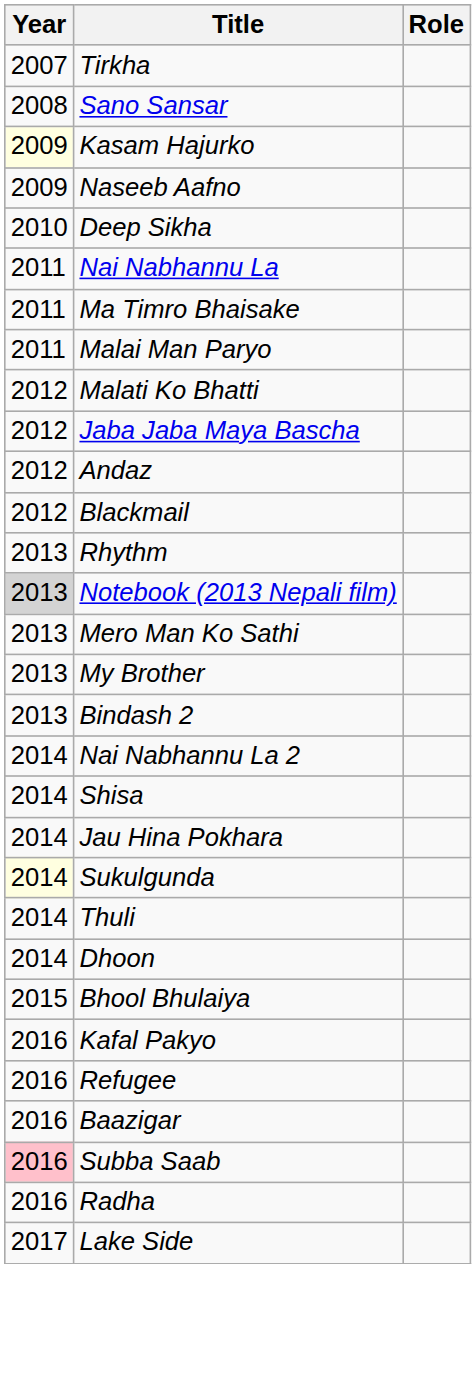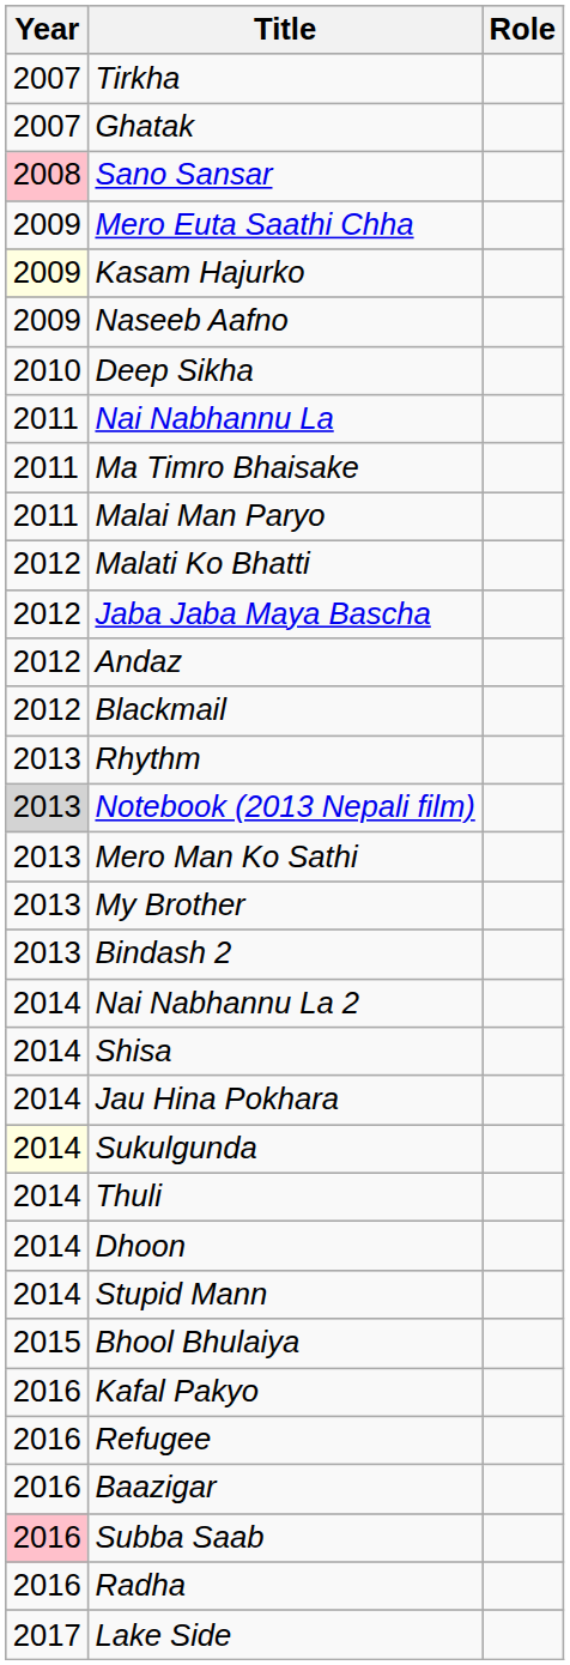+ row: 2007 | Ghatak
Sano Sansar | Year: no background -> pink background
+ row: 2009 | Mero Euta Saathi Chha
+ row: 2014 | Stupid Mann
